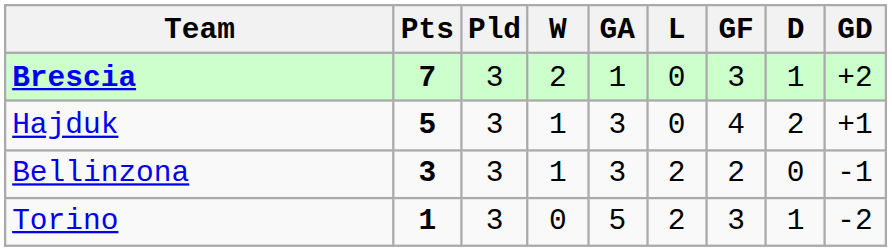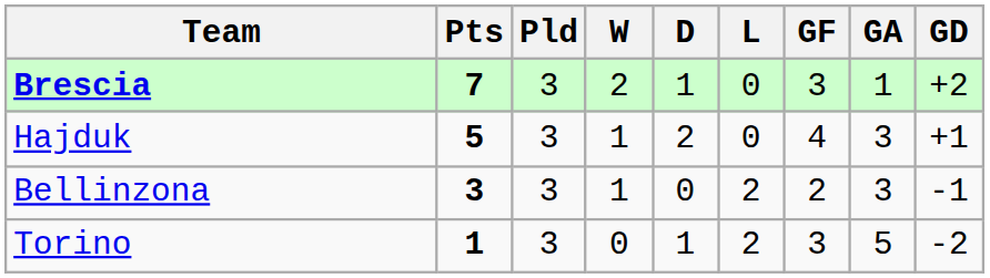columns swapped: D <-> GA
